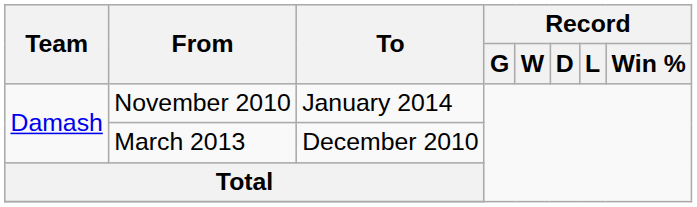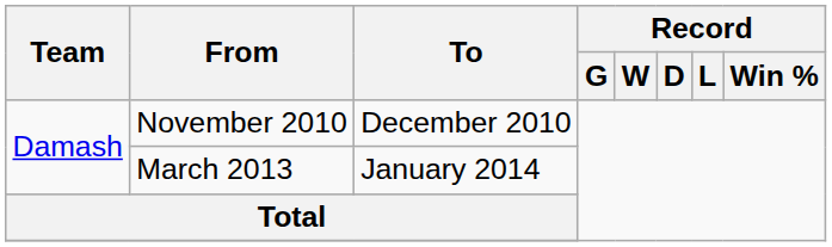November 2010 | To: January 2014 -> December 2010
March 2013 | To: December 2010 -> January 2014
